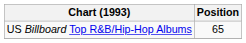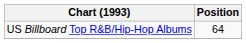US Billboard Top R&B/Hip-Hop Albums | Position: 65 -> 64
